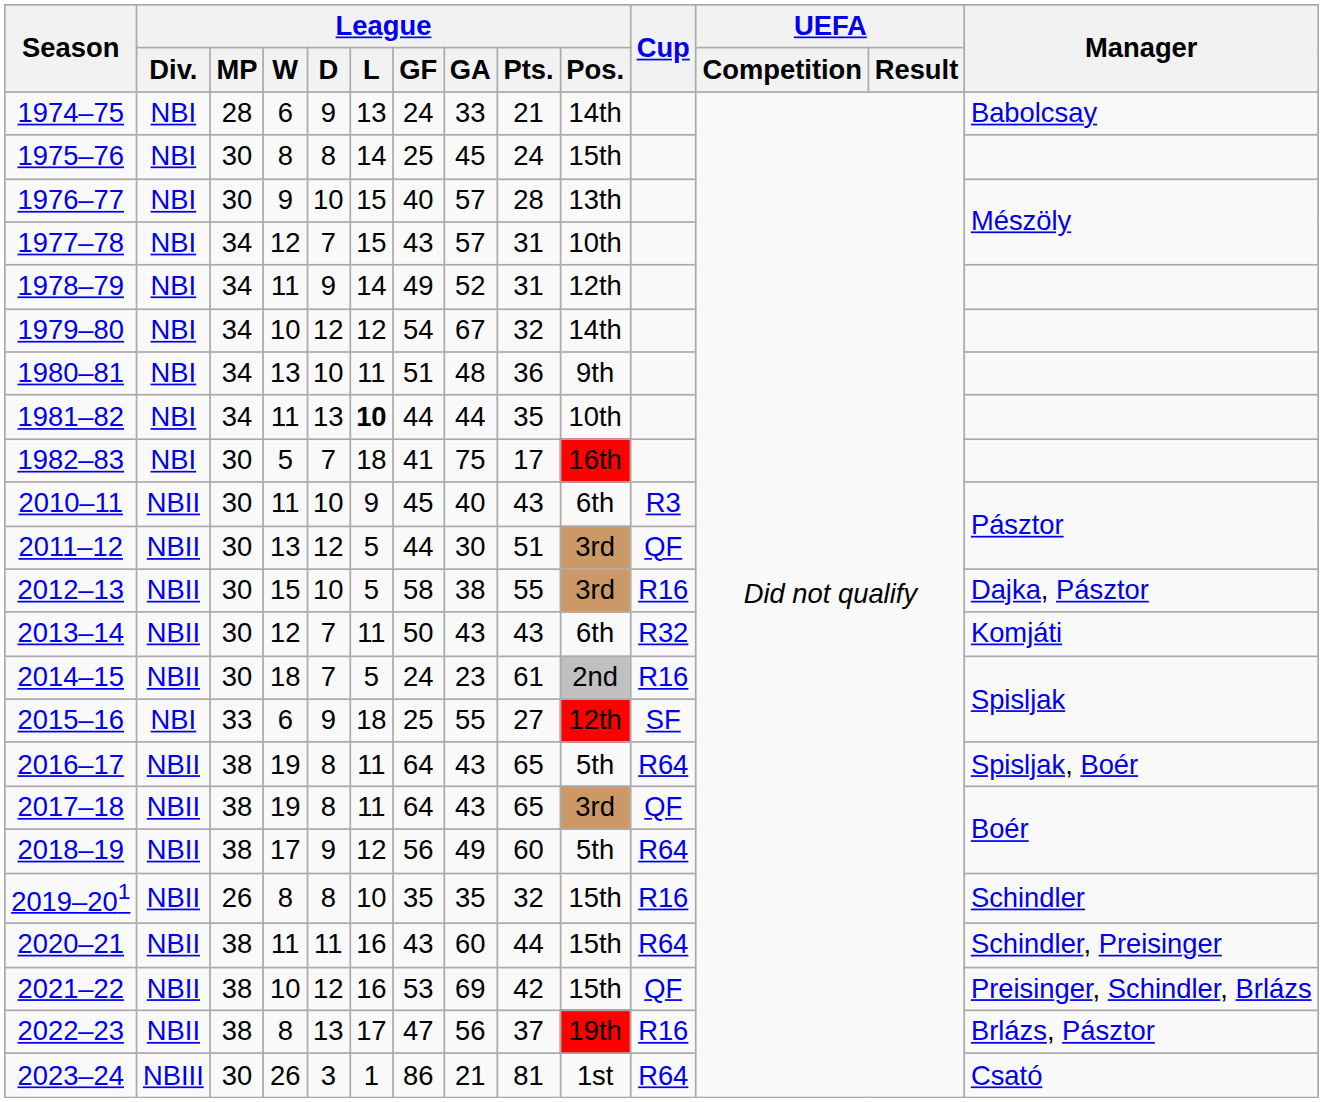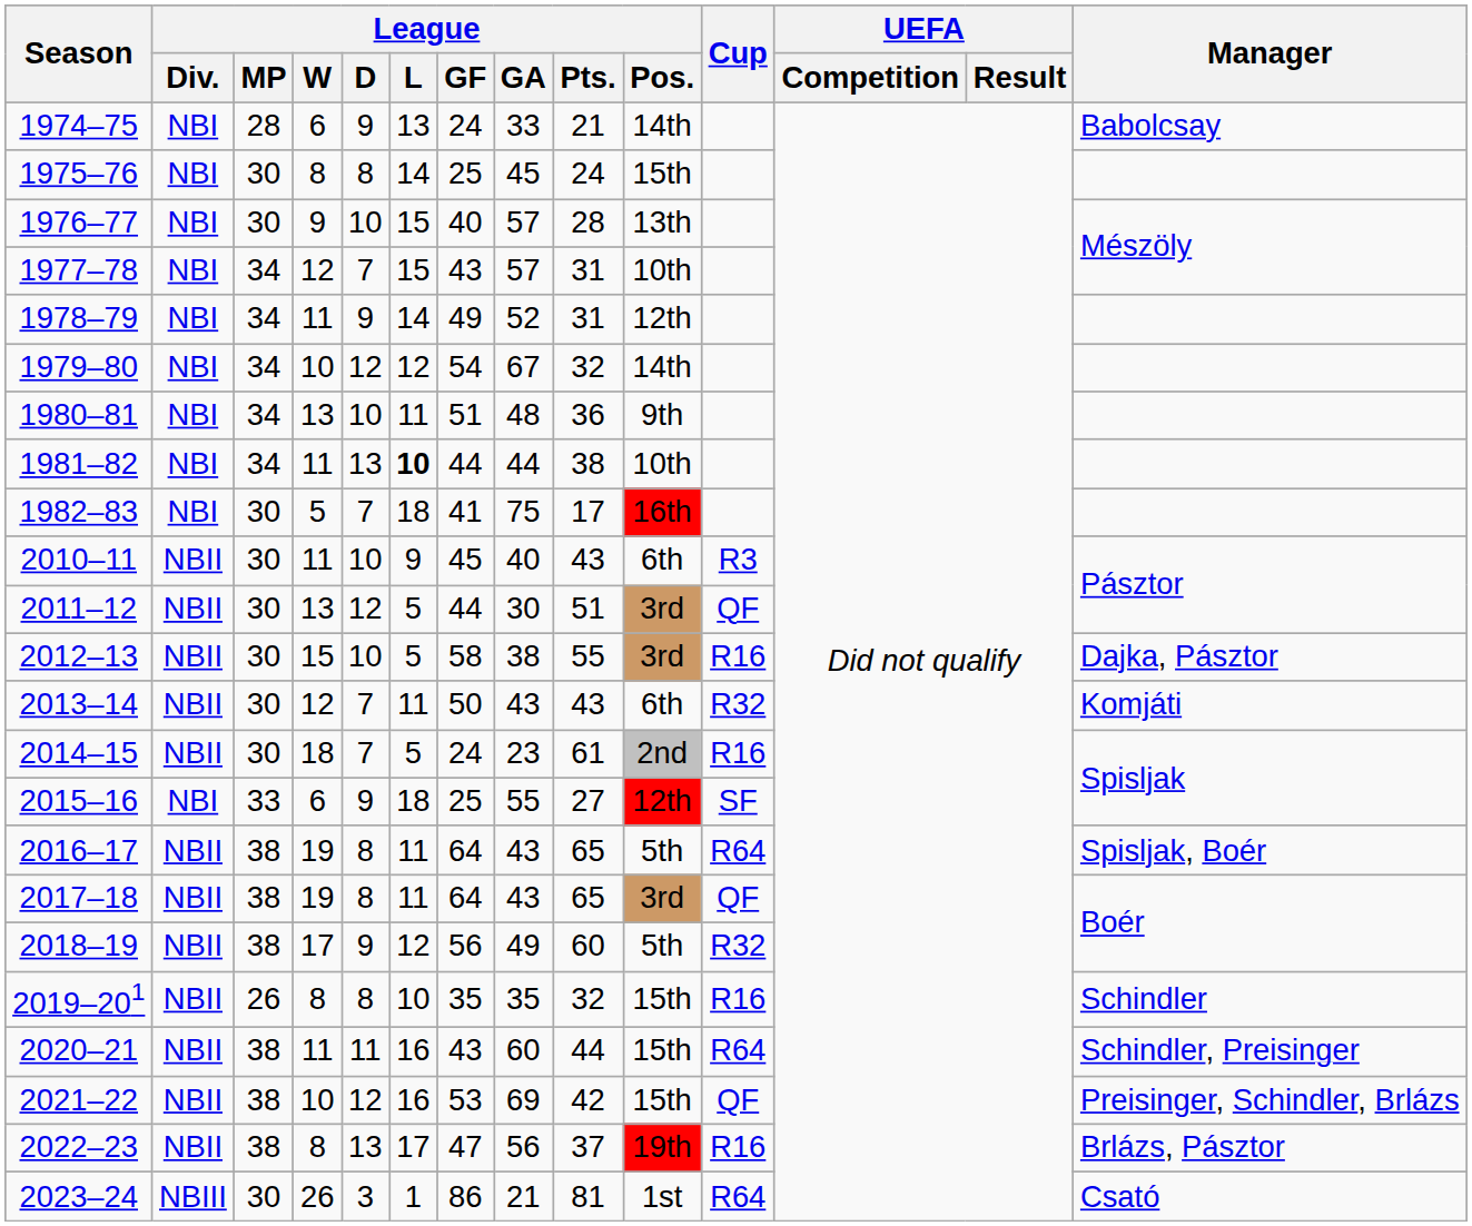1981–82 | League / Pts.: 35 -> 38
2018–19 | Cup: R64 -> R32
